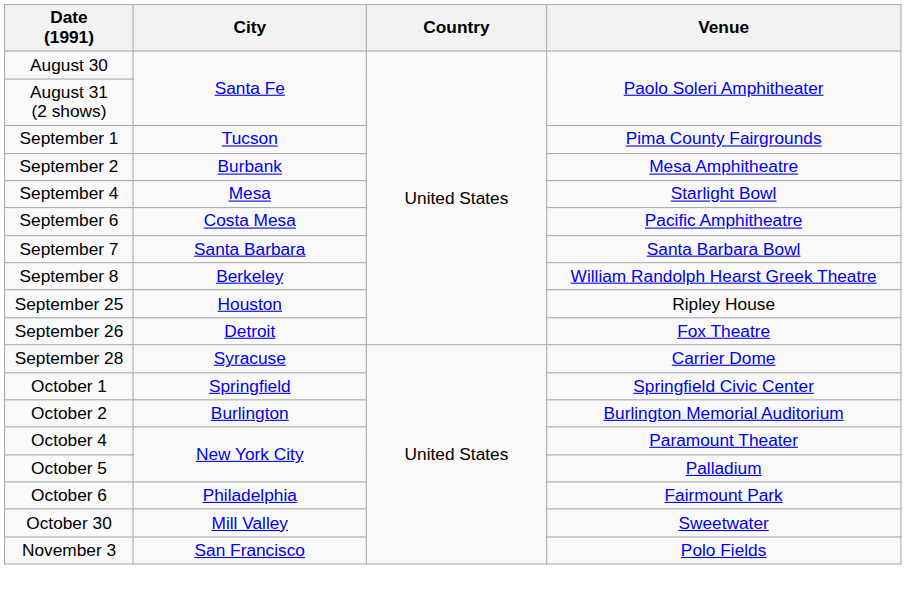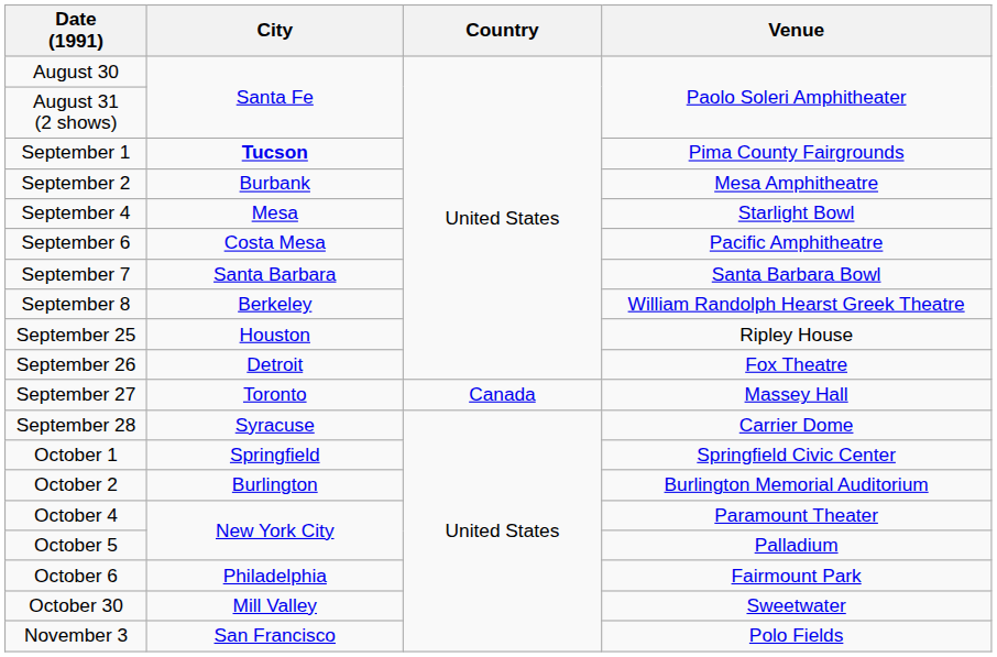September 1 | City: normal -> bold
+ row: September 27 | Toronto | Canada | Massey Hall
